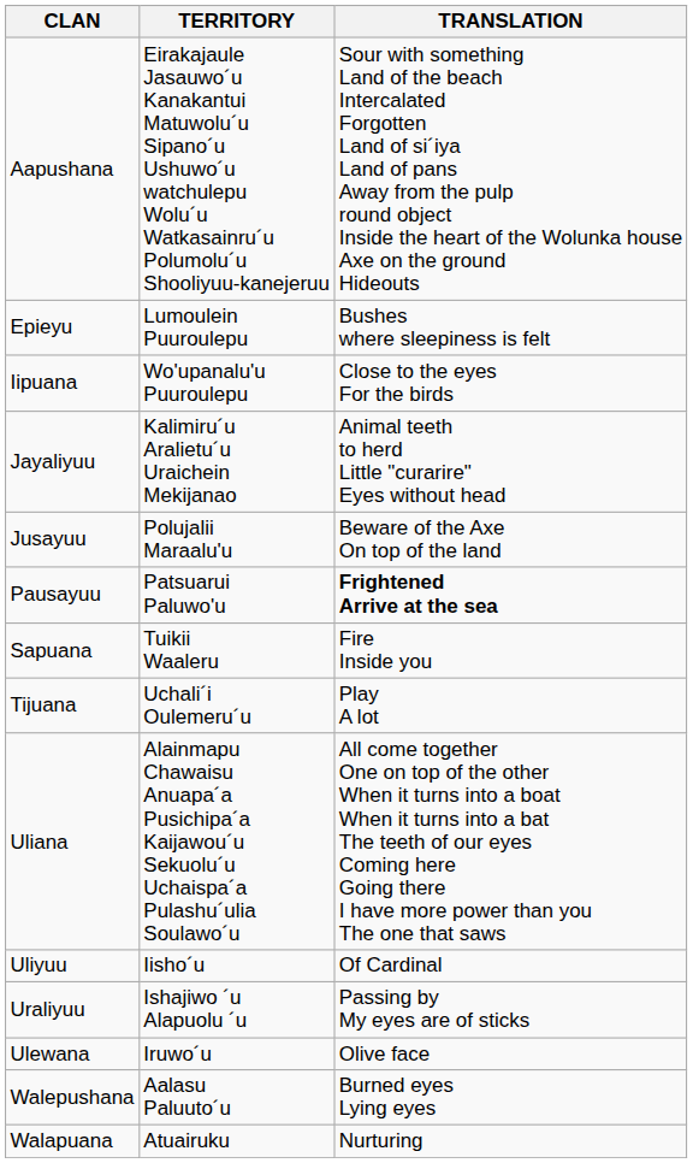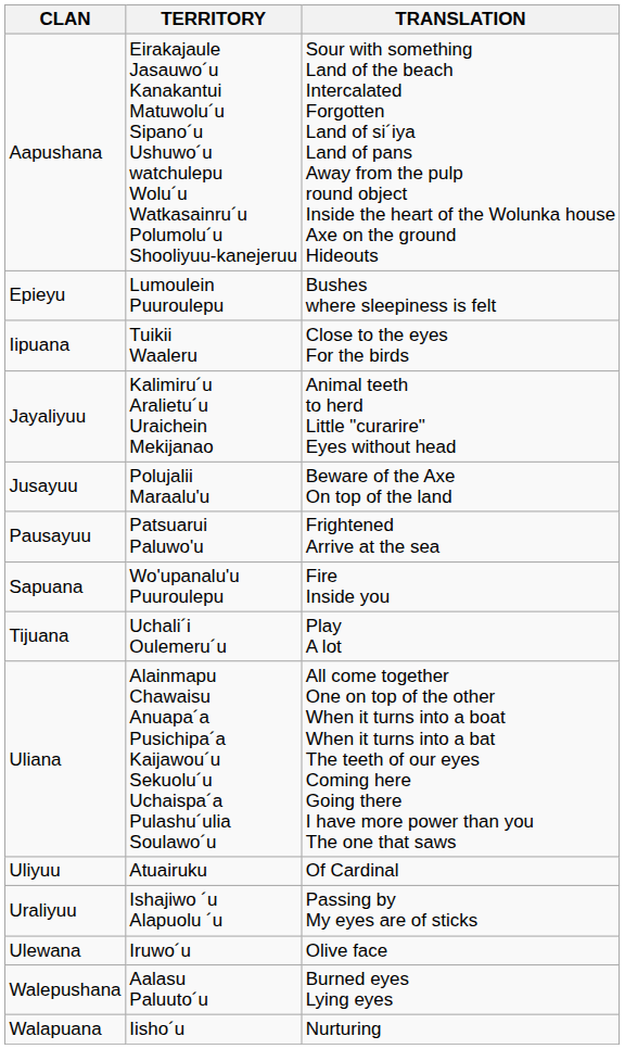Iipuana | TERRITORY: Wo'upanalu'u Puuroulepu -> Tuikii Waaleru
Pausayuu | TRANSLATION: bold -> normal
Sapuana | TERRITORY: Tuikii Waaleru -> Wo'upanalu'u Puuroulepu
Uliyuu | TERRITORY: Iisho´u -> Atuairuku
Walapuana | TERRITORY: Atuairuku -> Iisho´u
